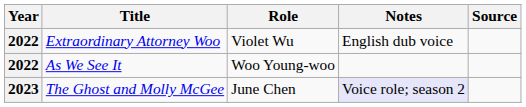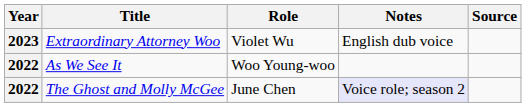Extraordinary Attorney Woo | Year: 2022 -> 2023
The Ghost and Molly McGee | Year: 2023 -> 2022
